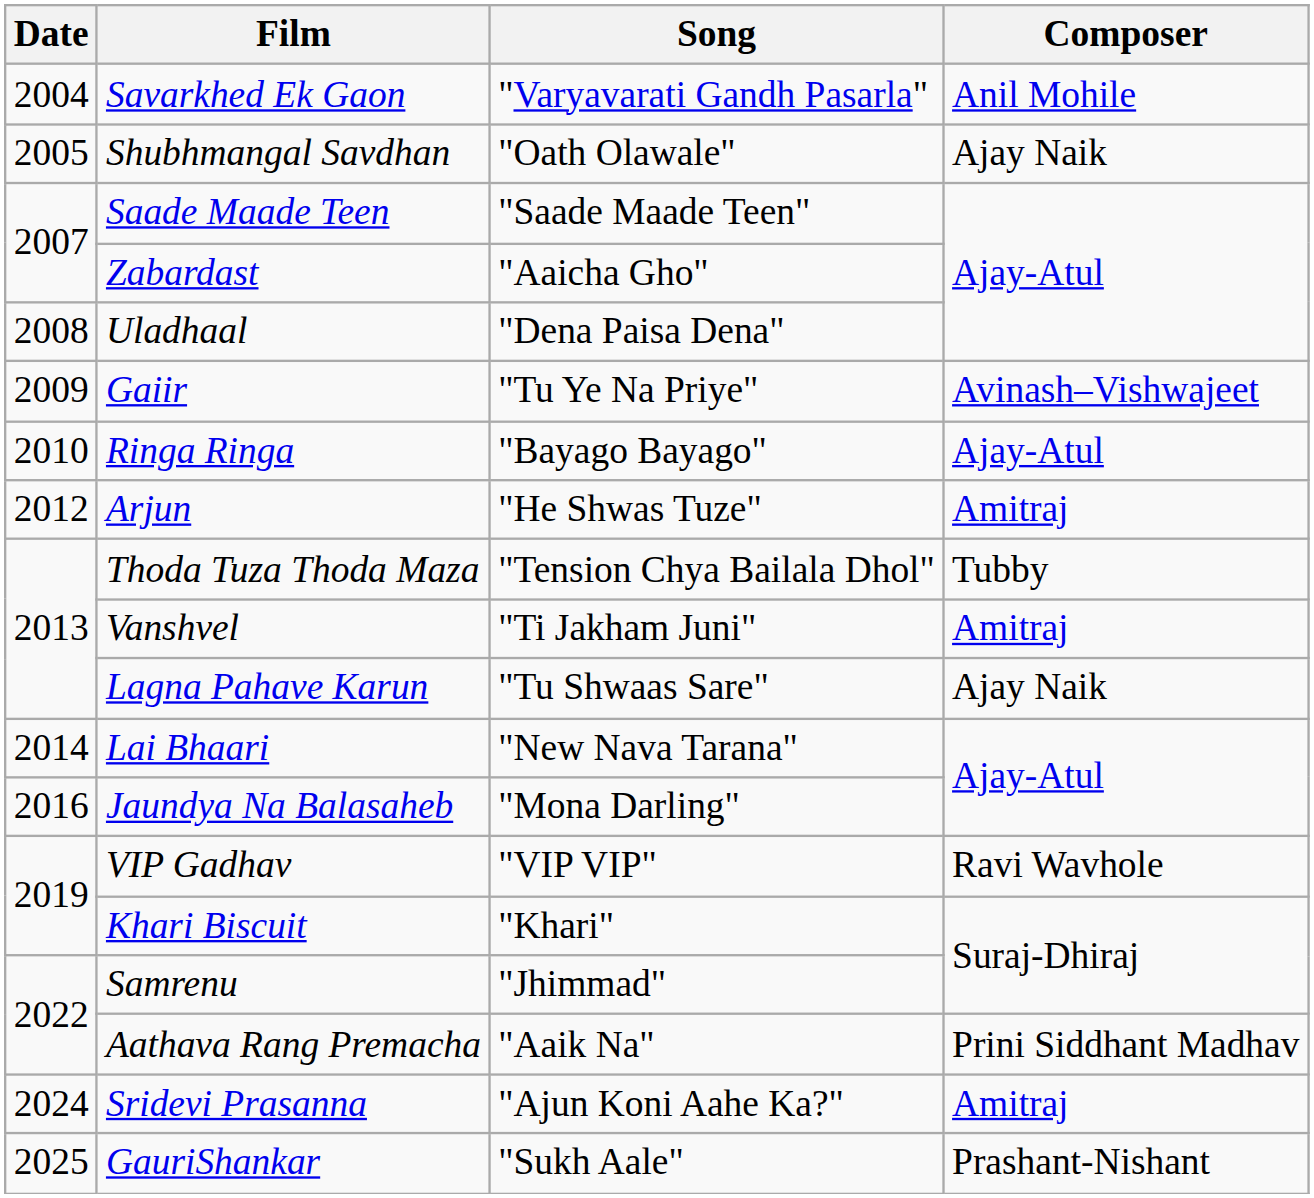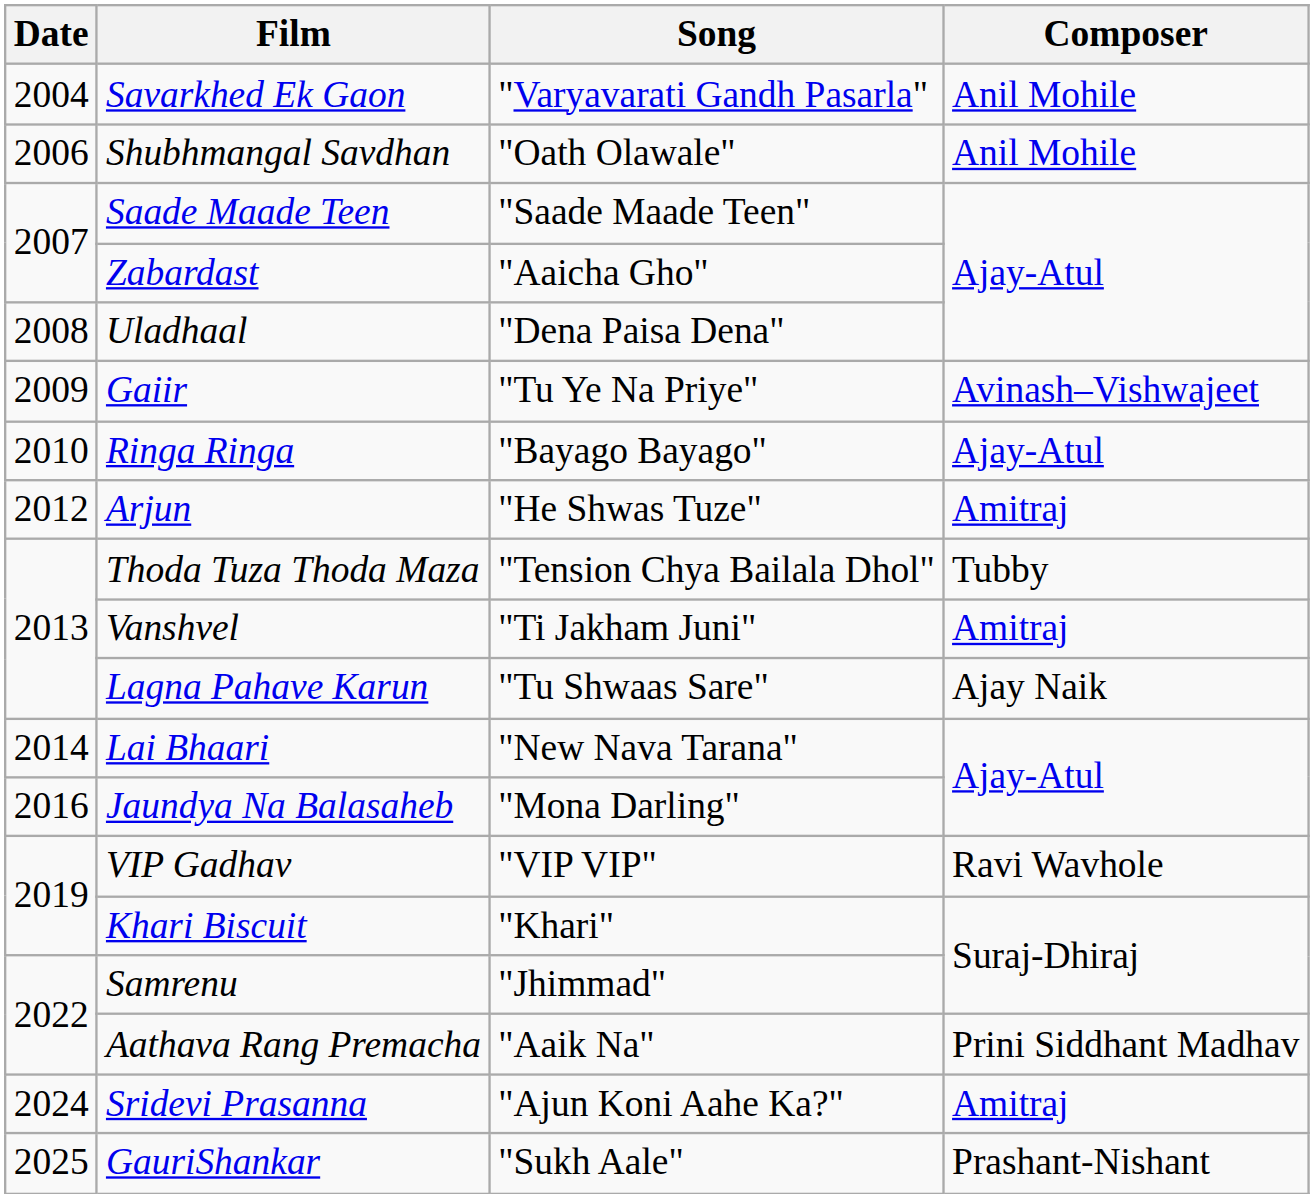Shubhmangal Savdhan | Date: 2005 -> 2006
Shubhmangal Savdhan | Composer: Ajay Naik -> Anil Mohile
